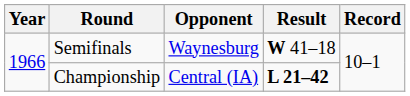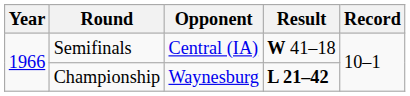Semifinals | Opponent: Waynesburg -> Central (IA)
Championship | Opponent: Central (IA) -> Waynesburg
